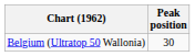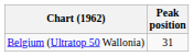Belgium (Ultratop 50 Wallonia) | Peak position: 30 -> 31
